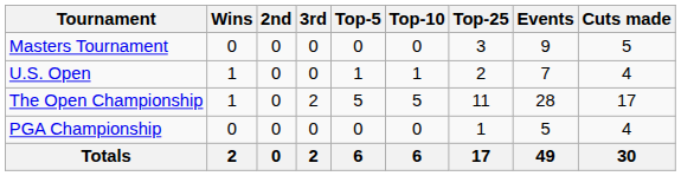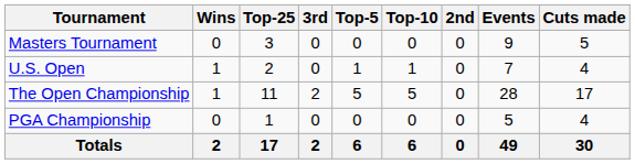columns swapped: 2nd <-> Top-25
